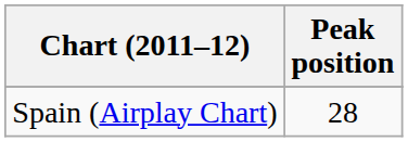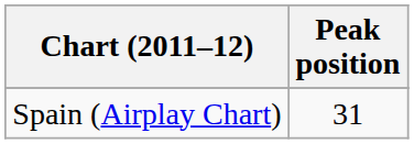Spain (Airplay Chart) | Peak position: 28 -> 31
